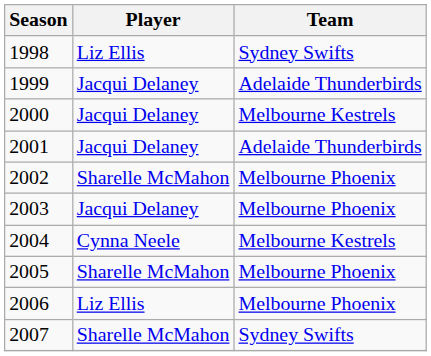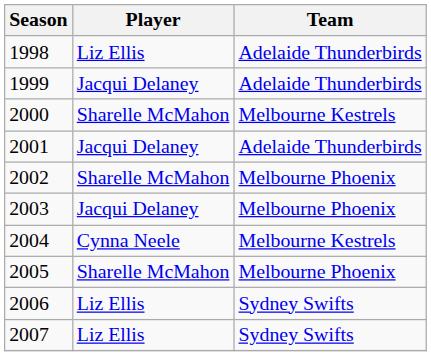1998 | Team: Sydney Swifts -> Adelaide Thunderbirds
2000 | Player: Jacqui Delaney -> Sharelle McMahon
2006 | Team: Melbourne Phoenix -> Sydney Swifts
2007 | Player: Sharelle McMahon -> Liz Ellis
